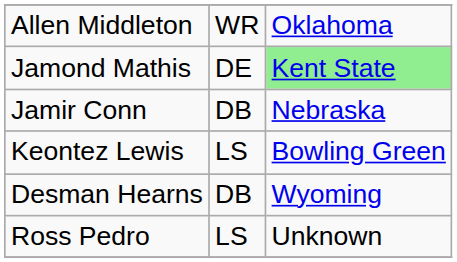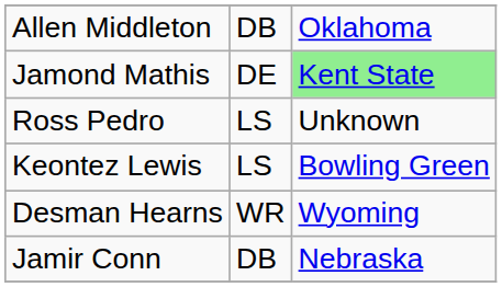Allen Middleton | column 2: WR -> DB
rows swapped: Jamir Conn <-> Ross Pedro
Desman Hearns | column 2: DB -> WR
